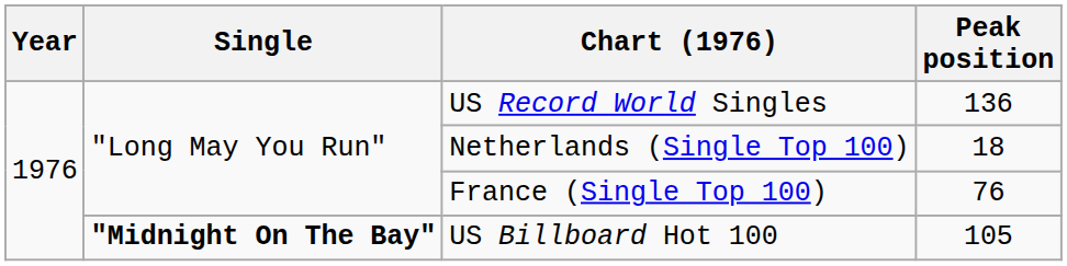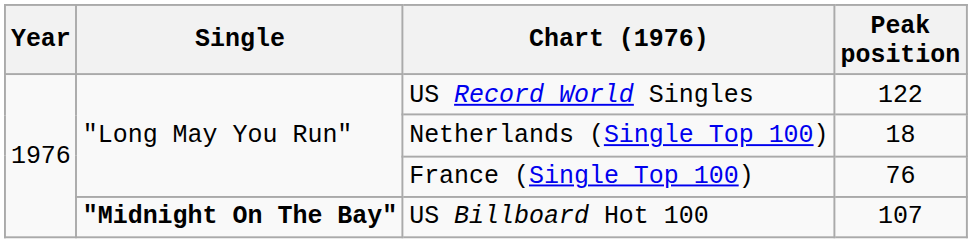US Record World Singles | Peak position: 136 -> 122
US Billboard Hot 100 | Peak position: 105 -> 107
